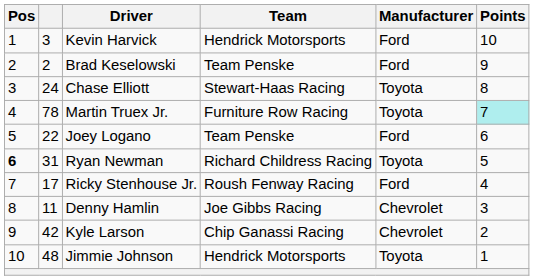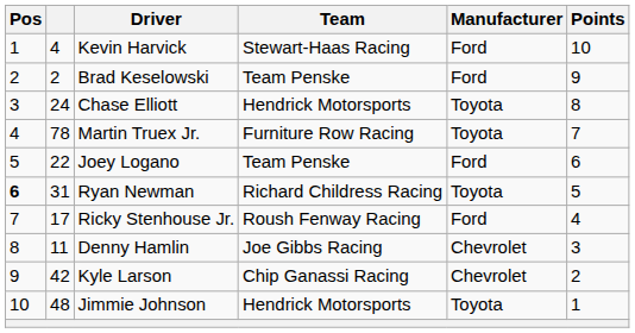Kevin Harvick | column 2: 3 -> 4
Kevin Harvick | Team: Hendrick Motorsports -> Stewart-Haas Racing
Chase Elliott | Team: Stewart-Haas Racing -> Hendrick Motorsports
Martin Truex Jr. | Points: paleturquoise background -> no background
